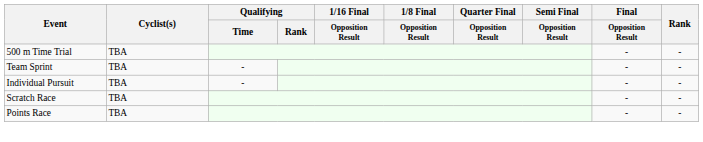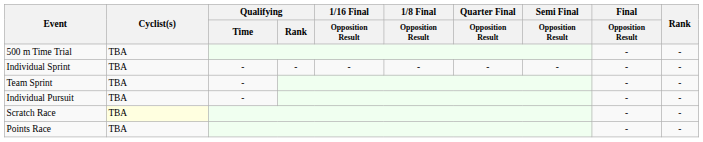+ row: Individual Sprint | TBA | - | - | - | - | - | - | - | -
Scratch Race | Cyclist(s): no background -> lightyellow background
